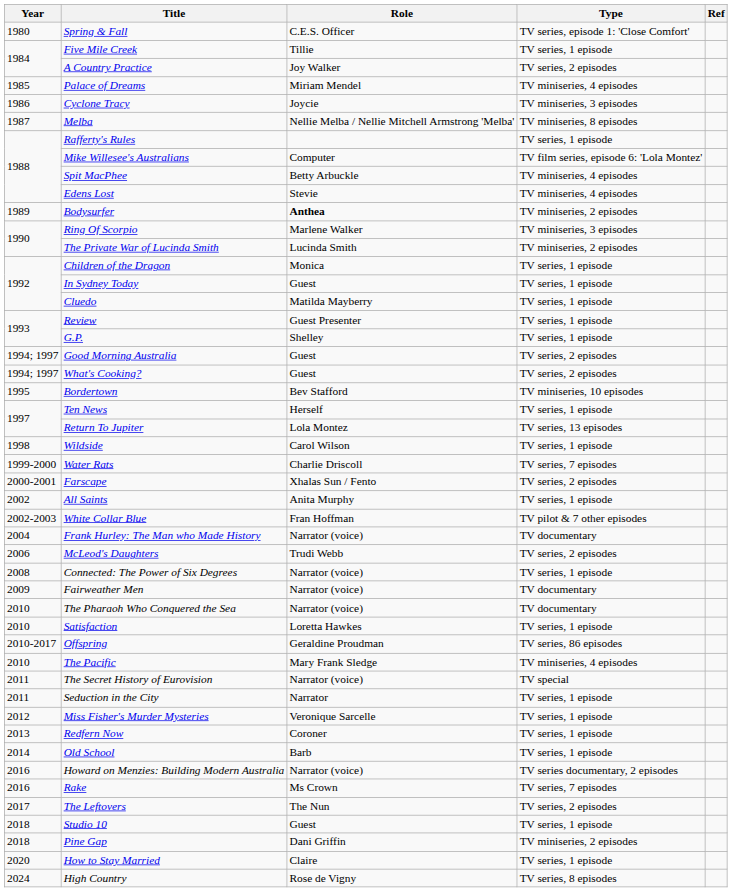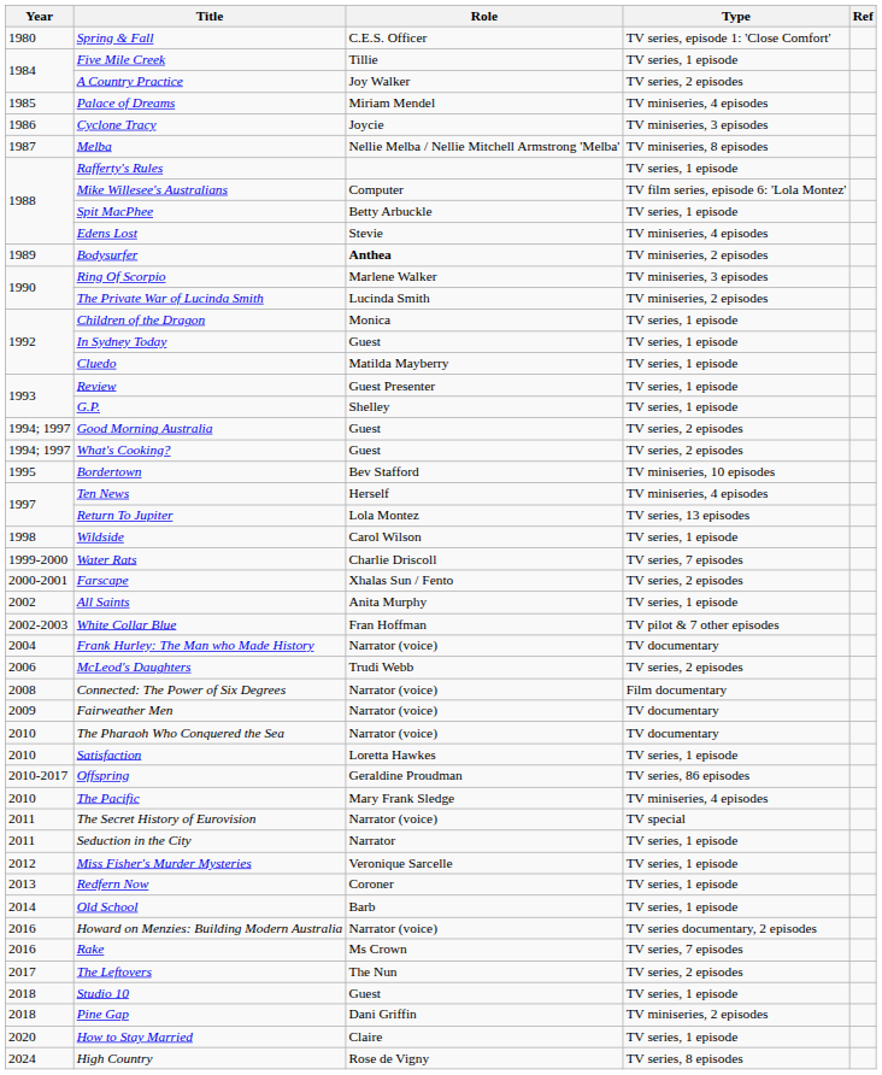Spit MacPhee | Type: TV miniseries, 4 episodes -> TV series, 1 episode
Ten News | Type: TV series, 1 episode -> TV miniseries, 4 episodes
Connected: The Power of Six Degrees | Type: TV series, 1 episode -> Film documentary
